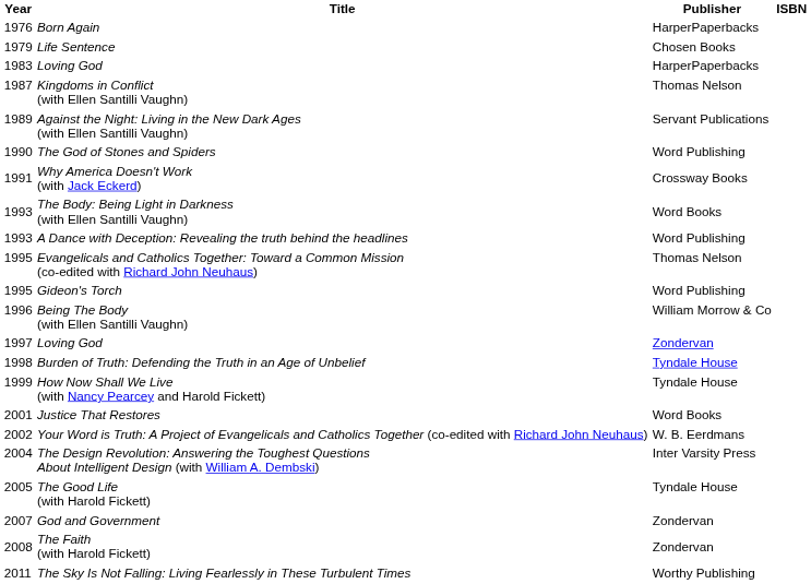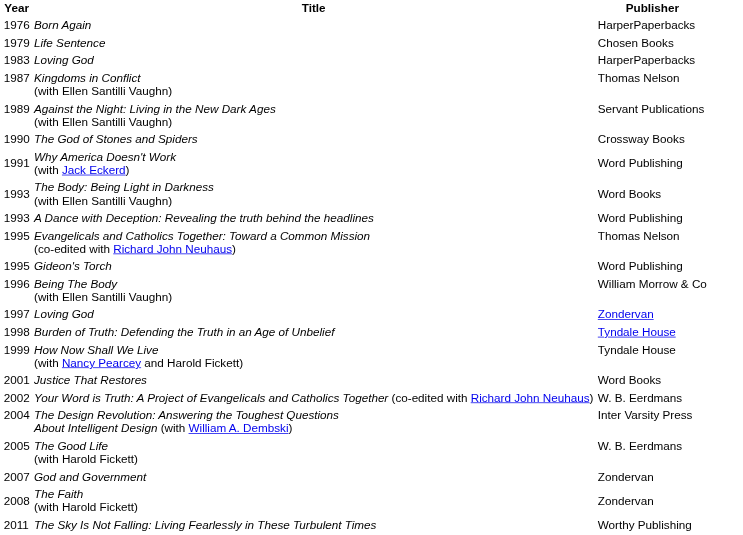- column: ISBN
The God of Stones and Spiders | Publisher: Word Publishing -> Crossway Books
Why America Doesn't Work (with Jack Eckerd) | Publisher: Crossway Books -> Word Publishing
The Good Life (with Harold Fickett) | Publisher: Tyndale House -> W. B. Eerdmans
